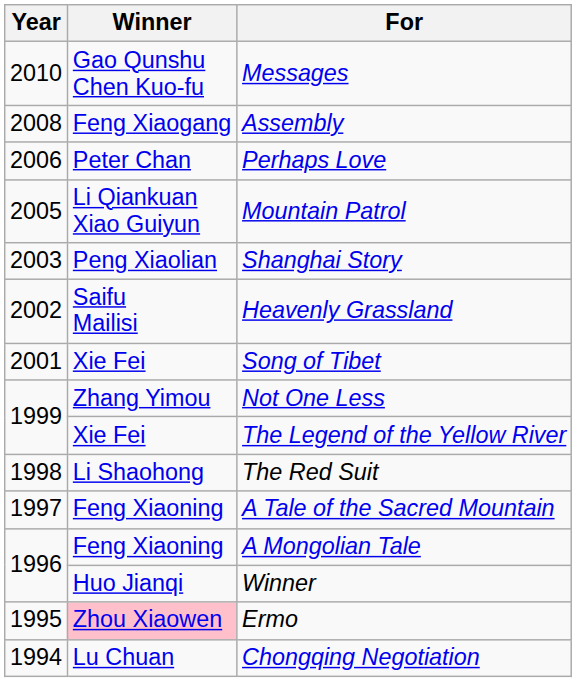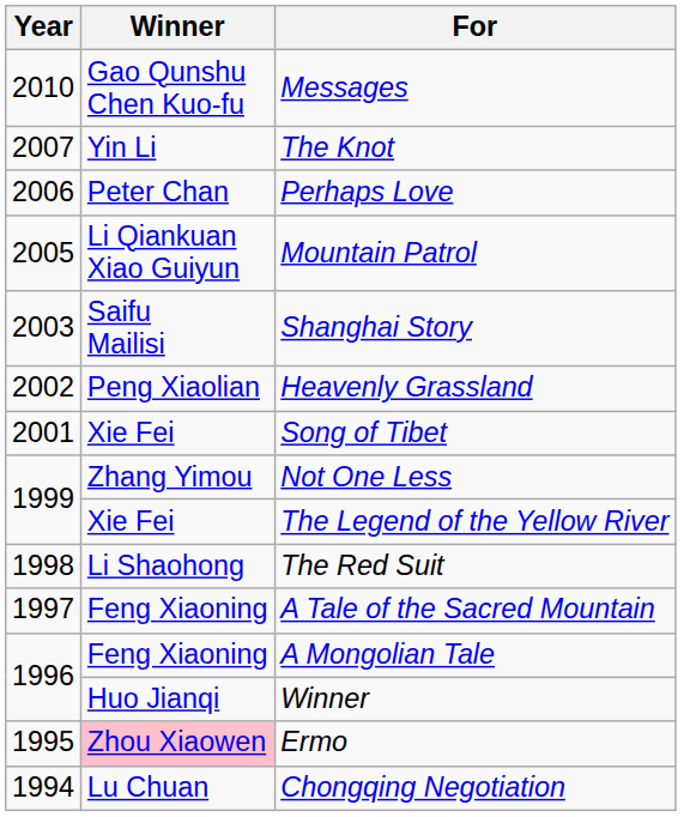- row: 2008 | Feng Xiaogang | Assembly
+ row: 2007 | Yin Li | The Knot
Shanghai Story | Winner: Peng Xiaolian -> Saifu Mailisi
Heavenly Grassland | Winner: Saifu Mailisi -> Peng Xiaolian
